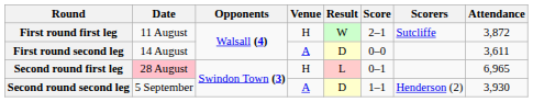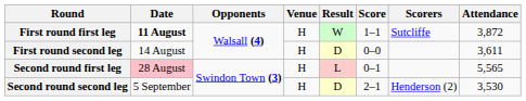First round first leg | Date: normal -> bold
First round first leg | Score: 2–1 -> 1–1
First round second leg | Venue: A -> H
Second round first leg | Attendance: 6,965 -> 5,565
Second round second leg | Venue: A -> H
Second round second leg | Score: 1–1 -> 2–1
Second round second leg | Attendance: 3,930 -> 3,530
